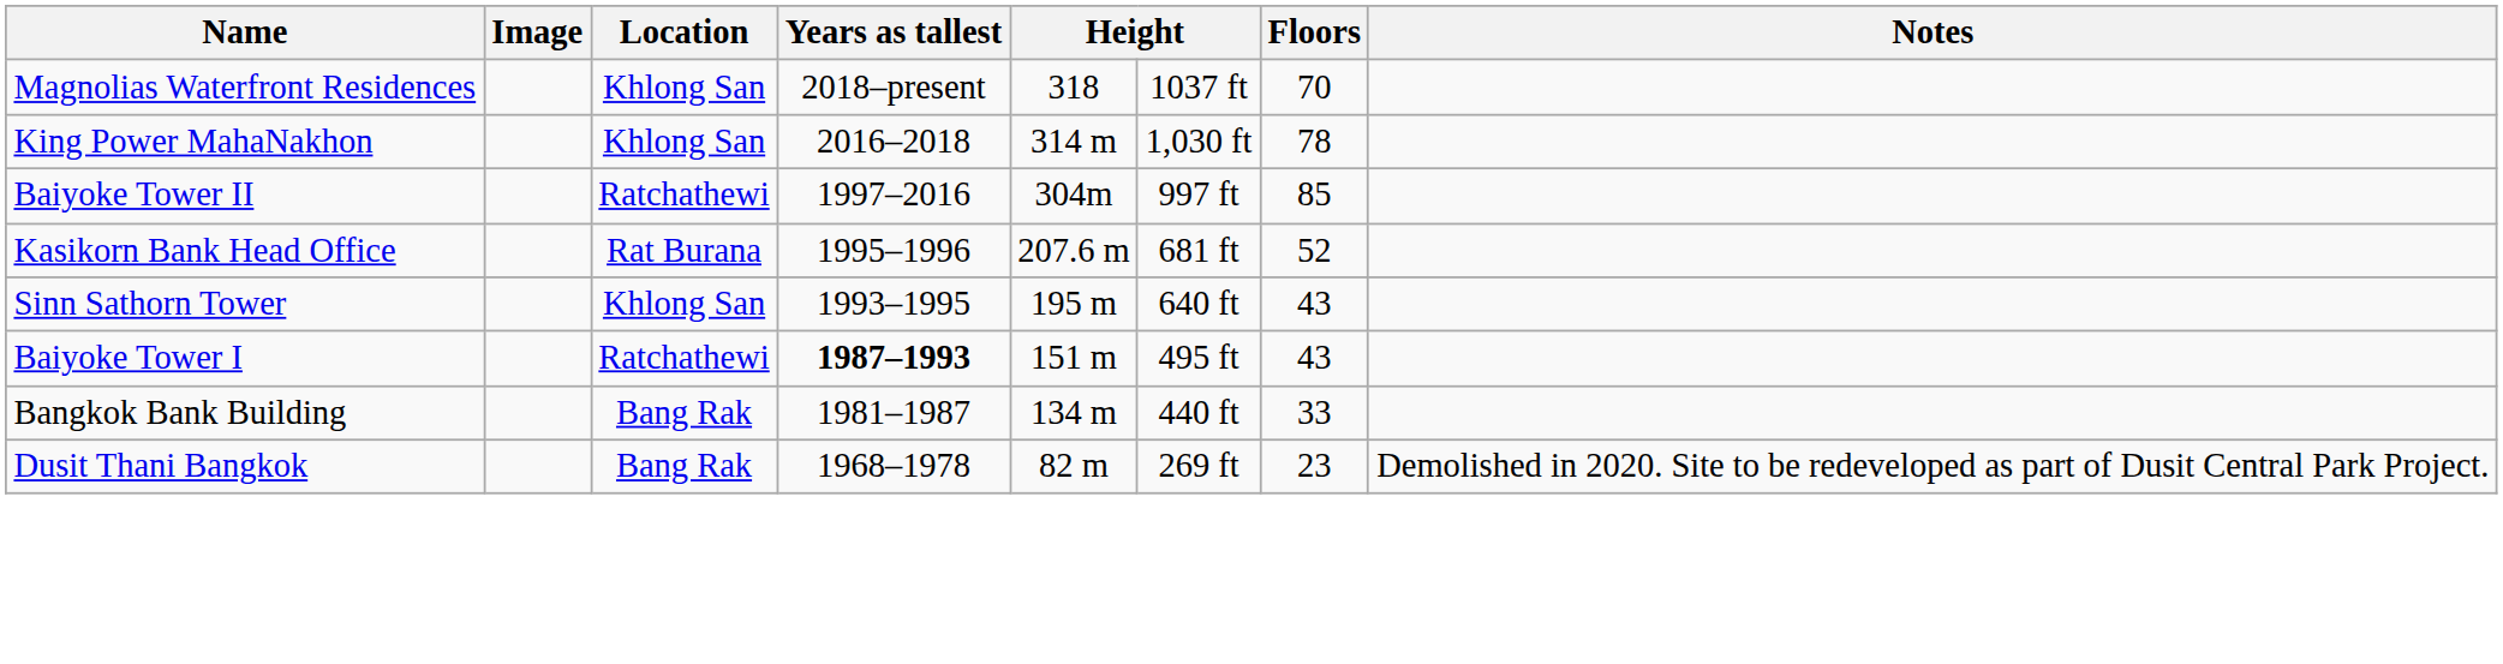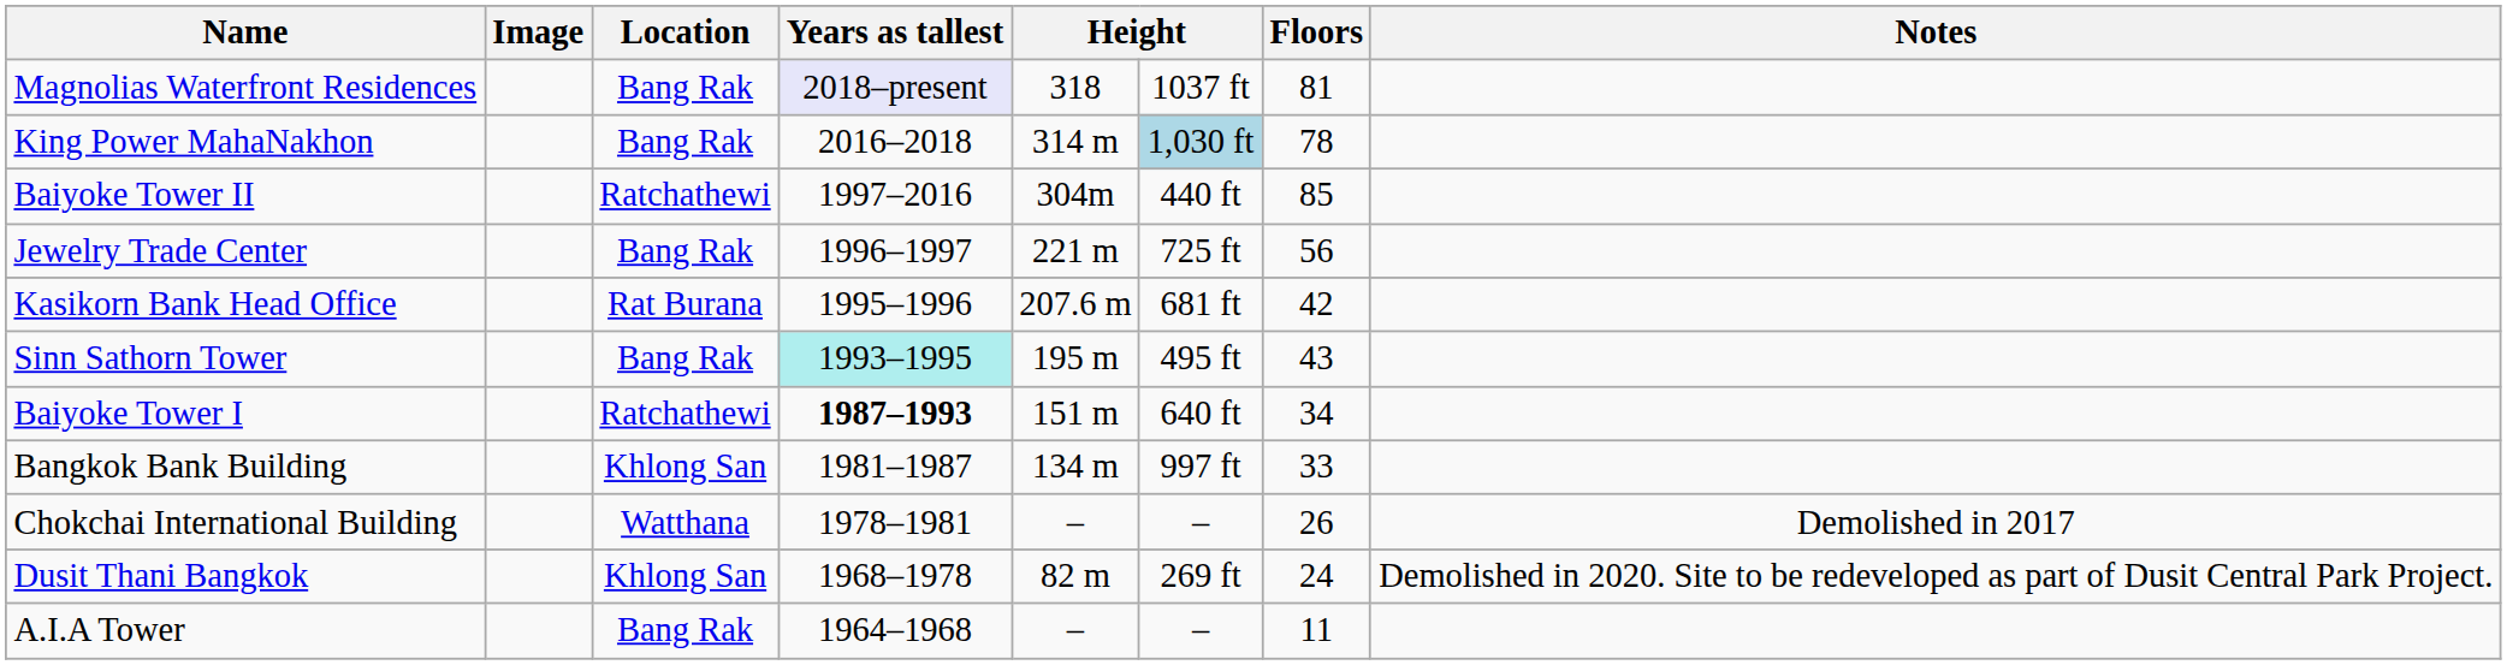Magnolias Waterfront Residences | Location: Khlong San -> Bang Rak
Magnolias Waterfront Residences | Years as tallest: no background -> lavender background
Magnolias Waterfront Residences | Floors: 70 -> 81
King Power MahaNakhon | Location: Khlong San -> Bang Rak
King Power MahaNakhon | column 6: no background -> lightblue background
Baiyoke Tower II | column 6: 997 ft -> 440 ft
+ row: Jewelry Trade Center | Bang Rak | 1996–1997 | 221 m | 725 ft | 56
Kasikorn Bank Head Office | Floors: 52 -> 42
Sinn Sathorn Tower | Location: Khlong San -> Bang Rak
Sinn Sathorn Tower | Years as tallest: no background -> paleturquoise background
Sinn Sathorn Tower | column 6: 640 ft -> 495 ft
Baiyoke Tower I | column 6: 495 ft -> 640 ft
Baiyoke Tower I | Floors: 43 -> 34
Bangkok Bank Building | Location: Bang Rak -> Khlong San
Bangkok Bank Building | column 6: 440 ft -> 997 ft
+ row: Chokchai International Building | Watthana | 1978–1981 | – | – | 26 | Demolished in 2017
Dusit Thani Bangkok | Location: Bang Rak -> Khlong San
Dusit Thani Bangkok | Floors: 23 -> 24
+ row: A.I.A Tower | Bang Rak | 1964–1968 | – | – | 11
